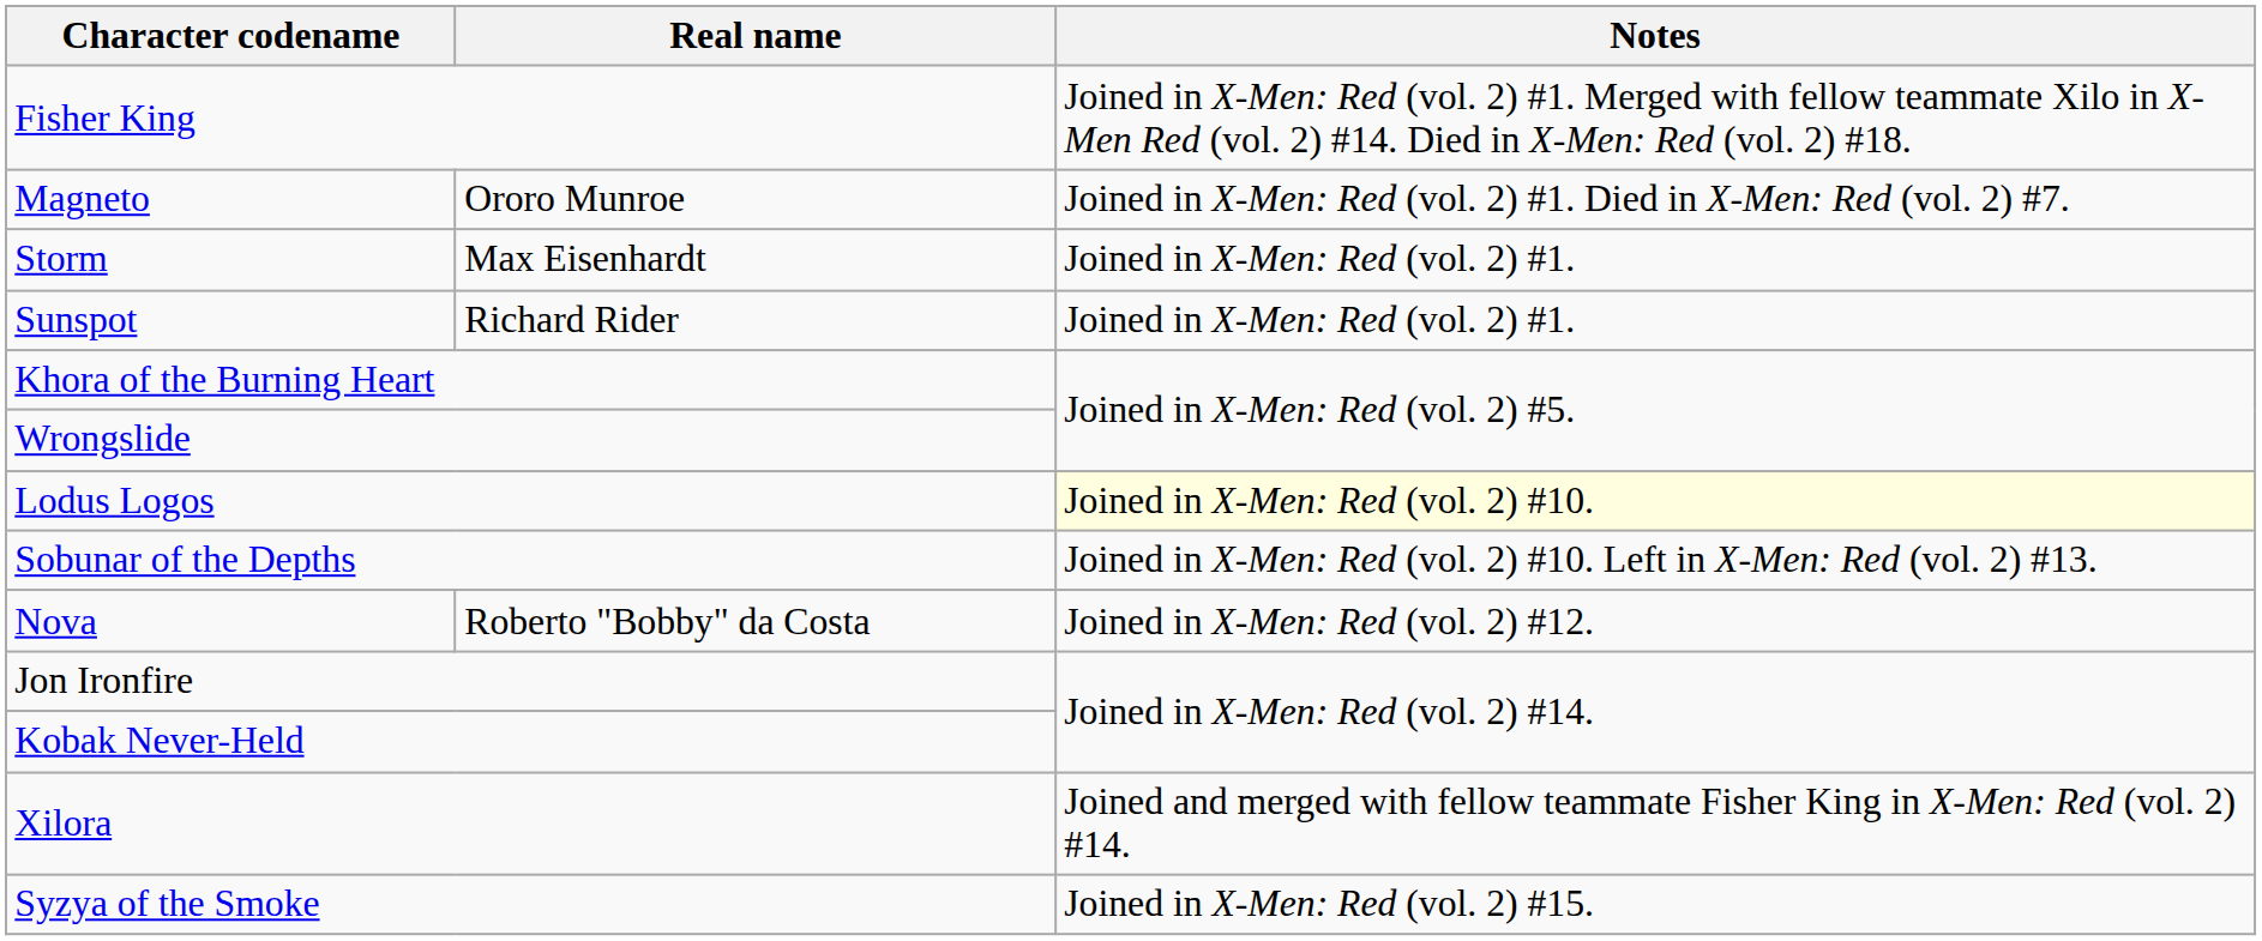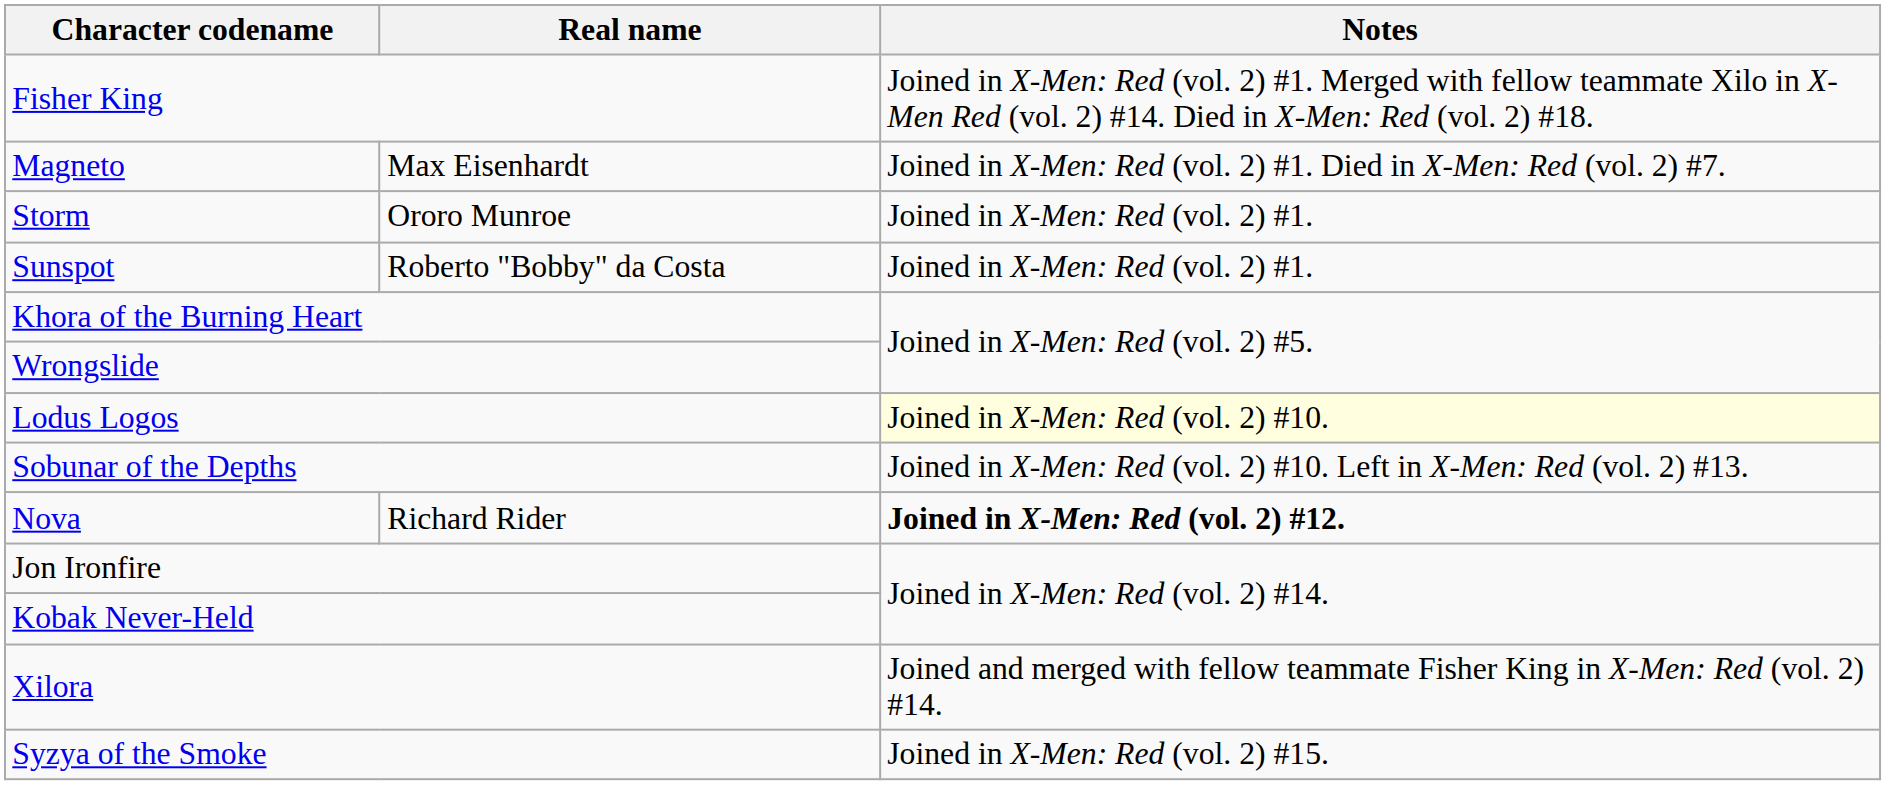Magneto | Real name: Ororo Munroe -> Max Eisenhardt
Storm | Real name: Max Eisenhardt -> Ororo Munroe
Sunspot | Real name: Richard Rider -> Roberto "Bobby" da Costa
Nova | Real name: Roberto "Bobby" da Costa -> Richard Rider
Nova | Notes: normal -> bold
